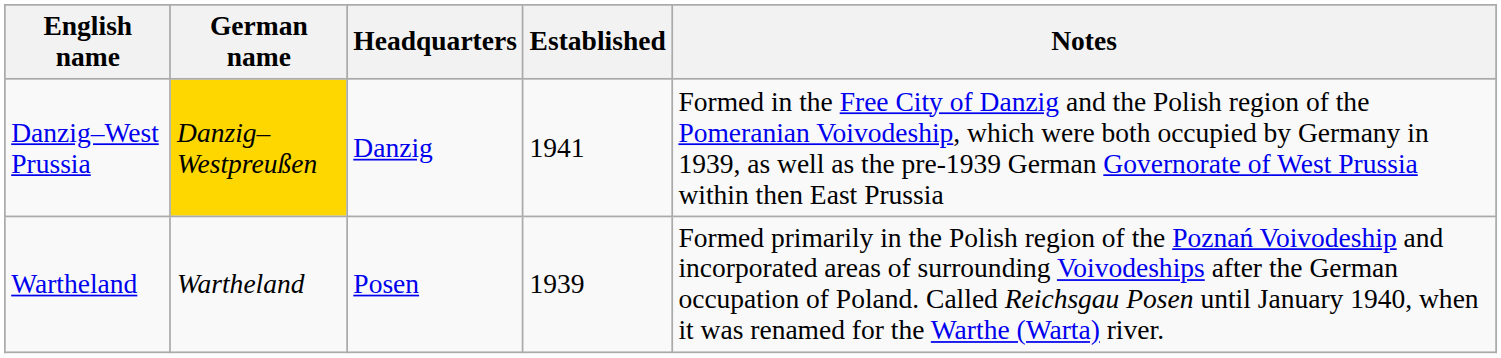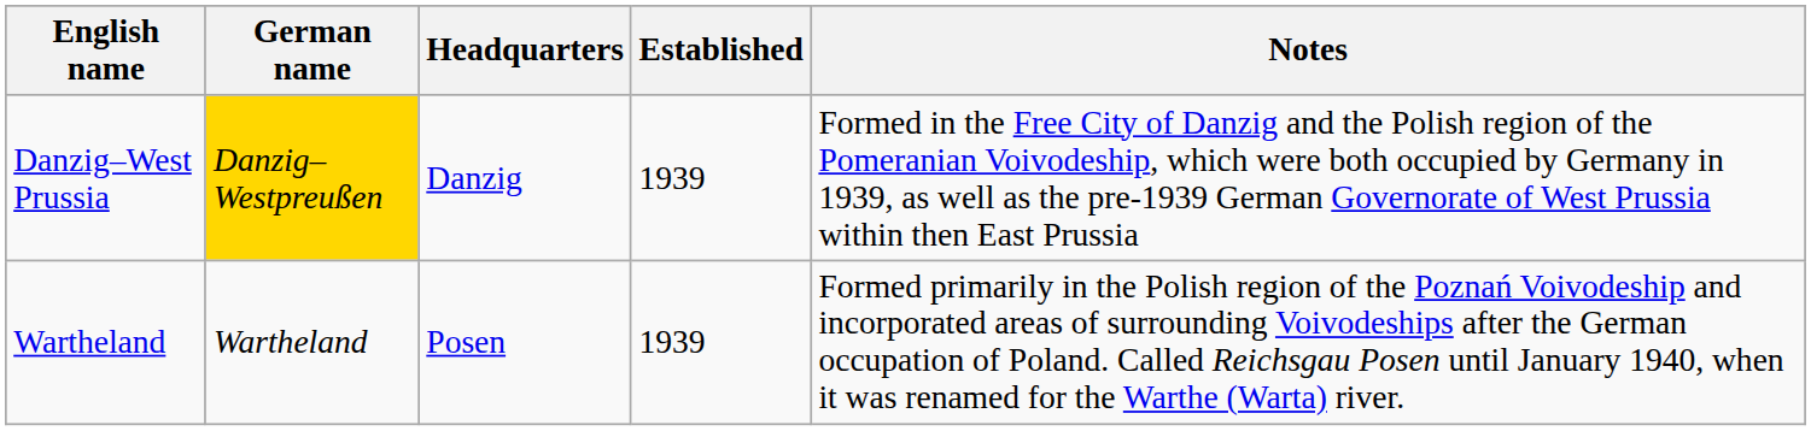Danzig–West Prussia | Established: 1941 -> 1939
